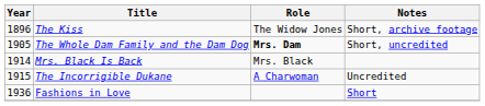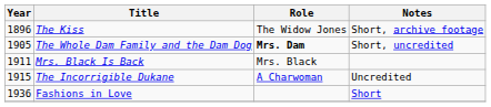Mrs. Black Is Back | Year: 1914 -> 1911
